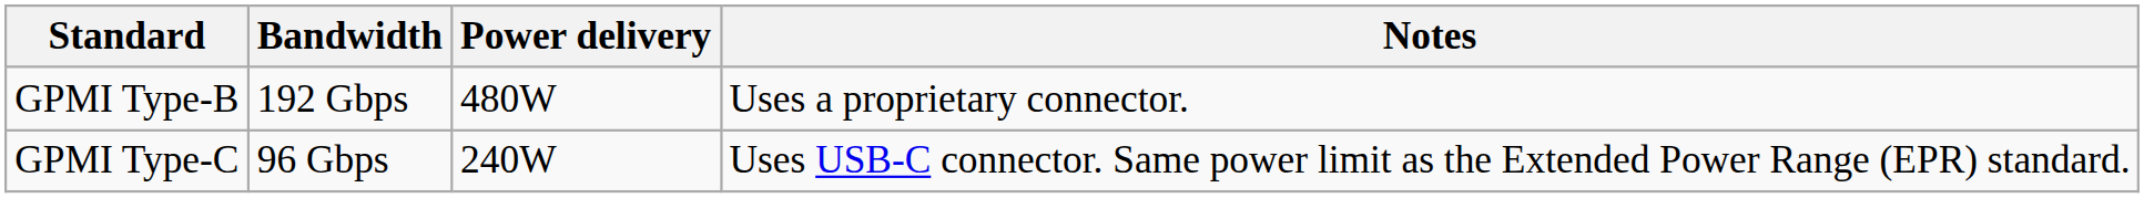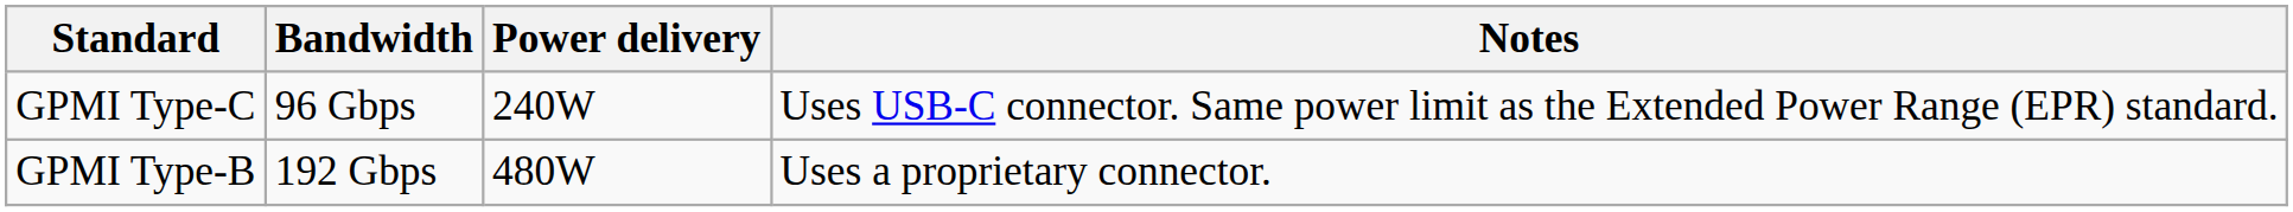rows swapped: GPMI Type-B <-> GPMI Type-C
